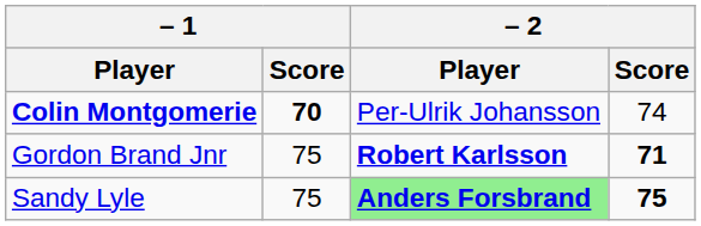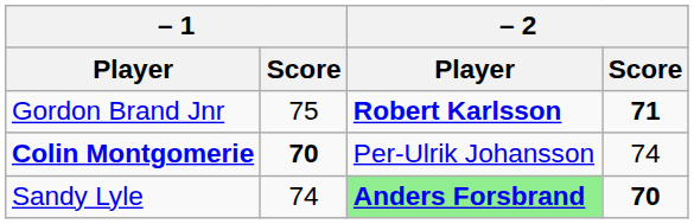rows swapped: Gordon Brand Jnr <-> Colin Montgomerie
Sandy Lyle | – 1 / Score: 75 -> 74
Sandy Lyle | – 2 / Score: 75 -> 70
